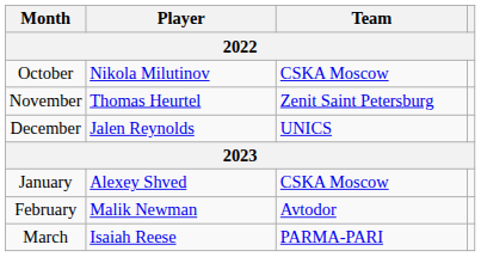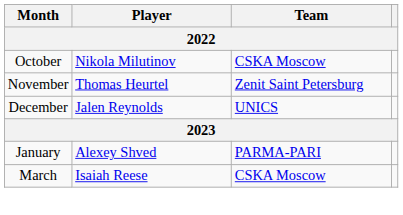January | Team: CSKA Moscow -> PARMA-PARI
- row: February | Malik Newman | Avtodor
March | Team: PARMA-PARI -> CSKA Moscow
